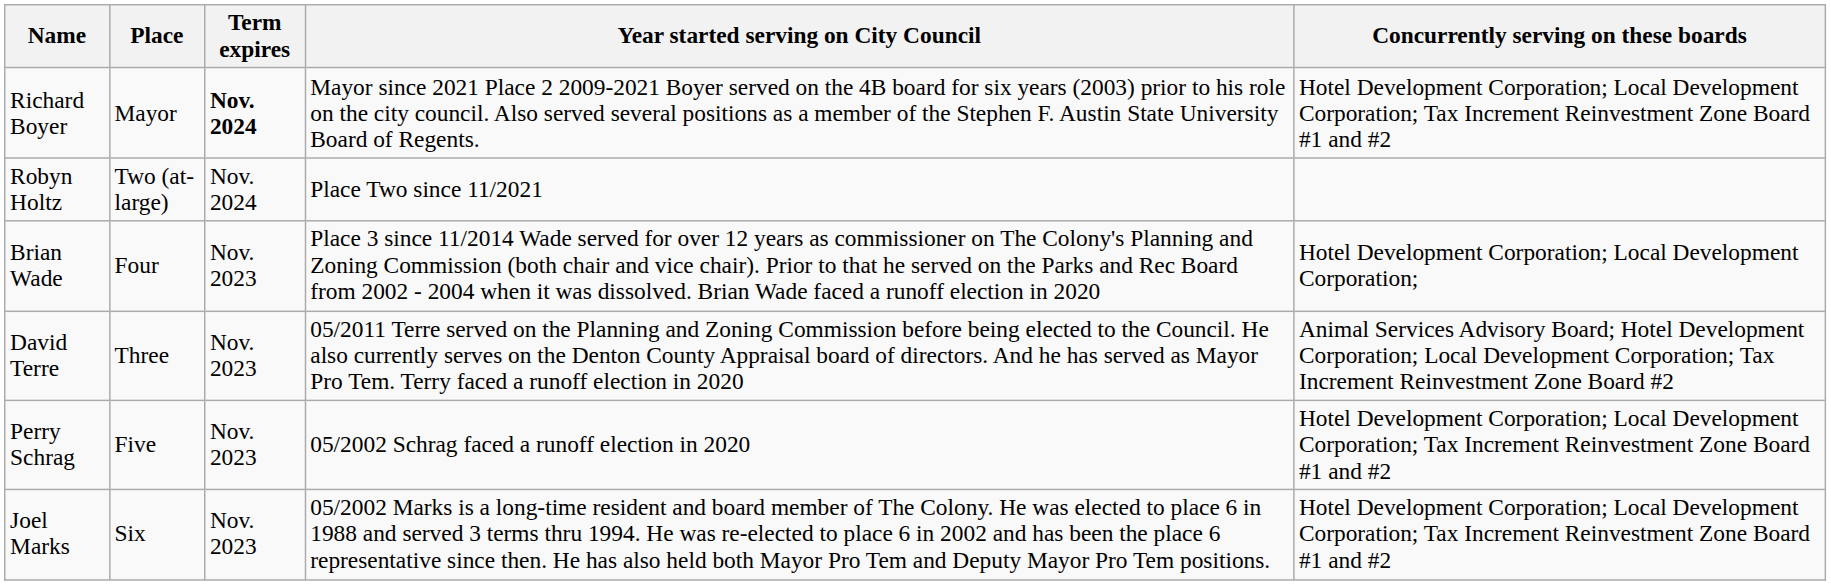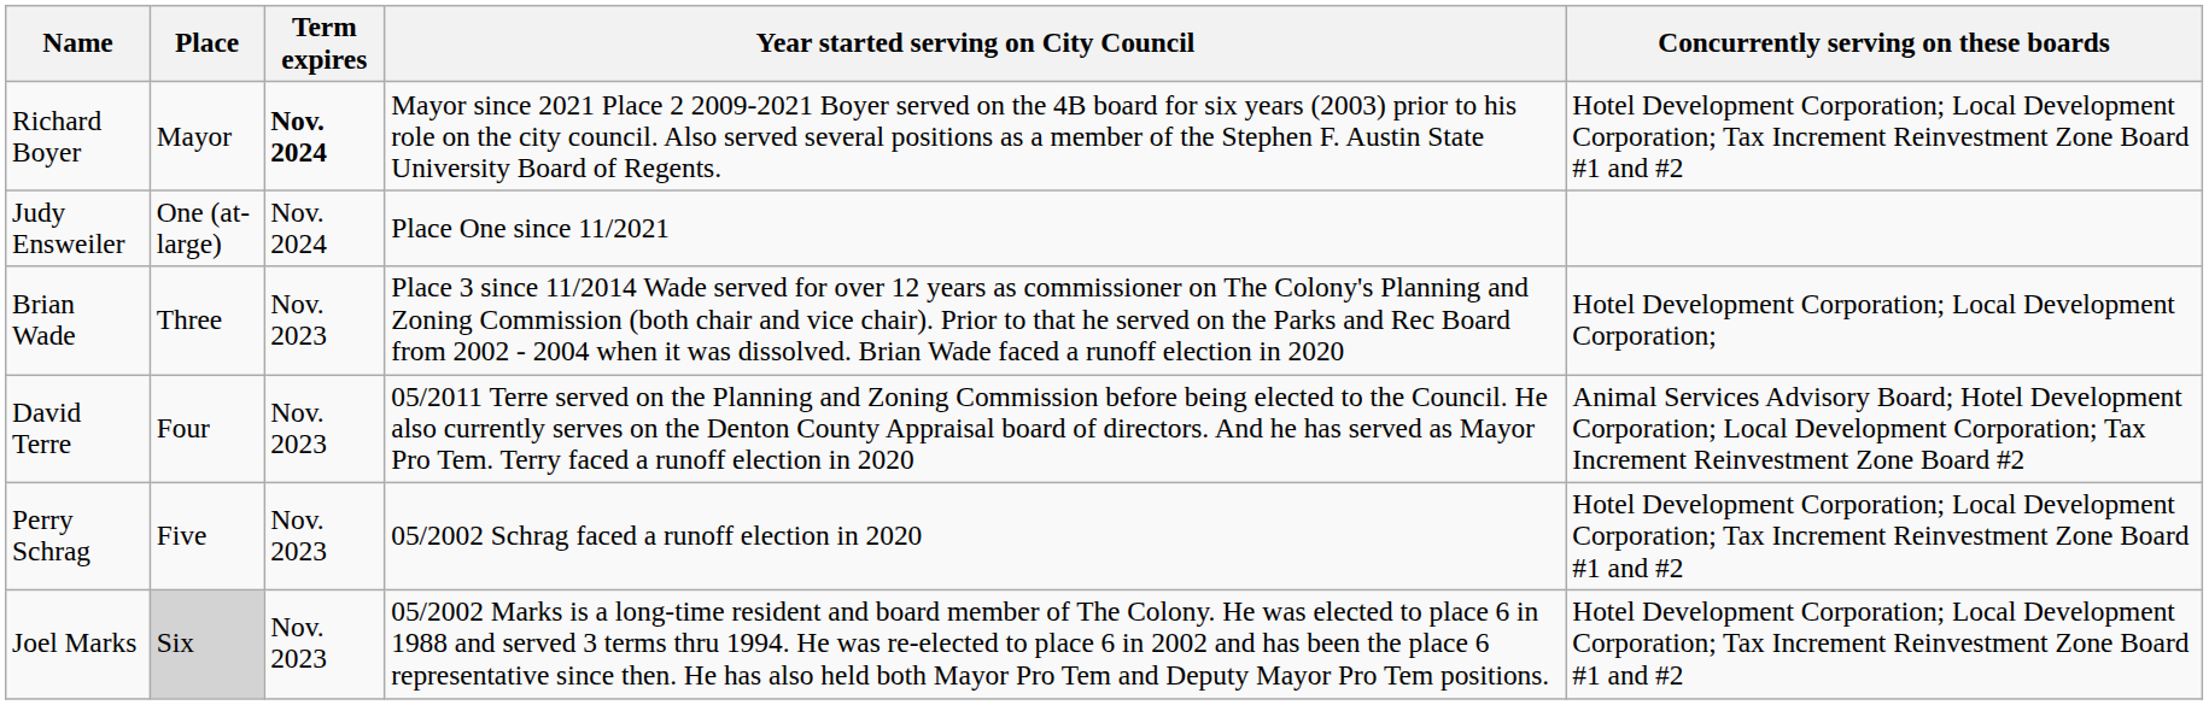+ row: Judy Ensweiler | One (at-large) | Nov. 2024 | Place One since 11/2021
- row: Robyn Holtz | Two (at-large) | Nov. 2024 | Place Two since 11/2021
Brian Wade | Place: Four -> Three
David Terre | Place: Three -> Four
Joel Marks | Place: no background -> lightgrey background
